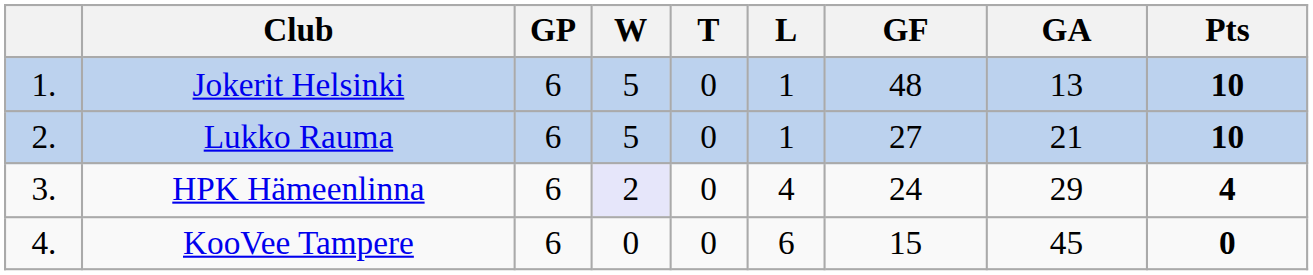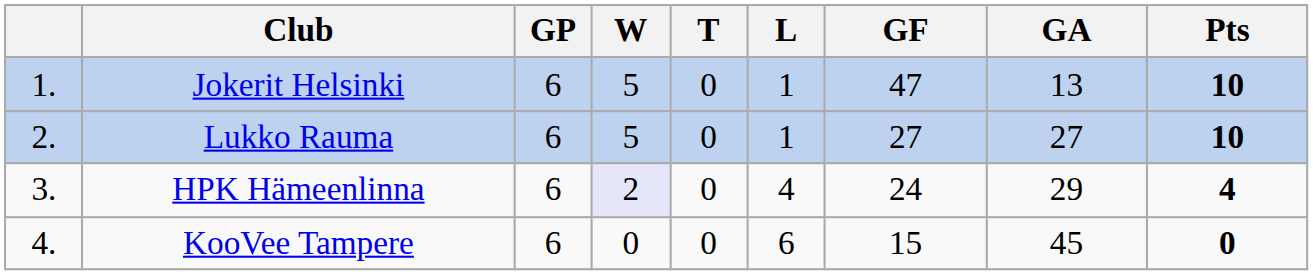Jokerit Helsinki | GF: 48 -> 47
Lukko Rauma | GA: 21 -> 27
